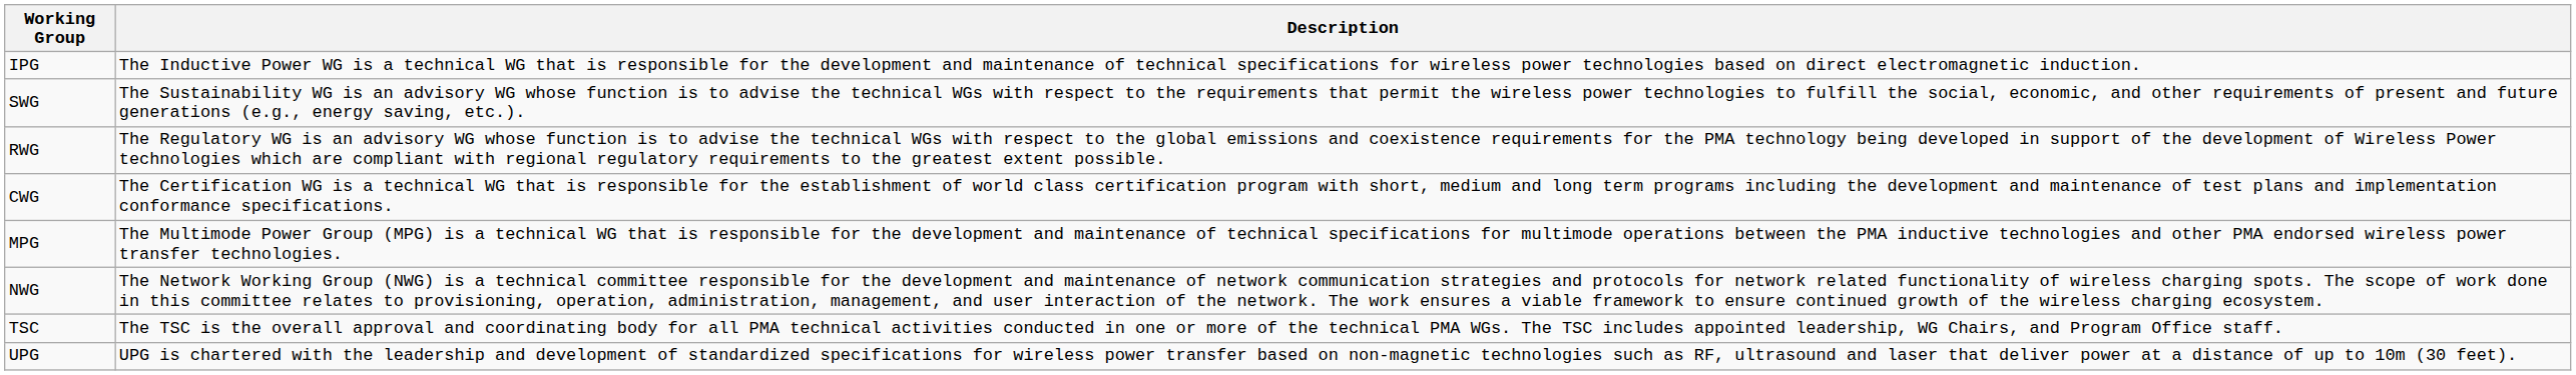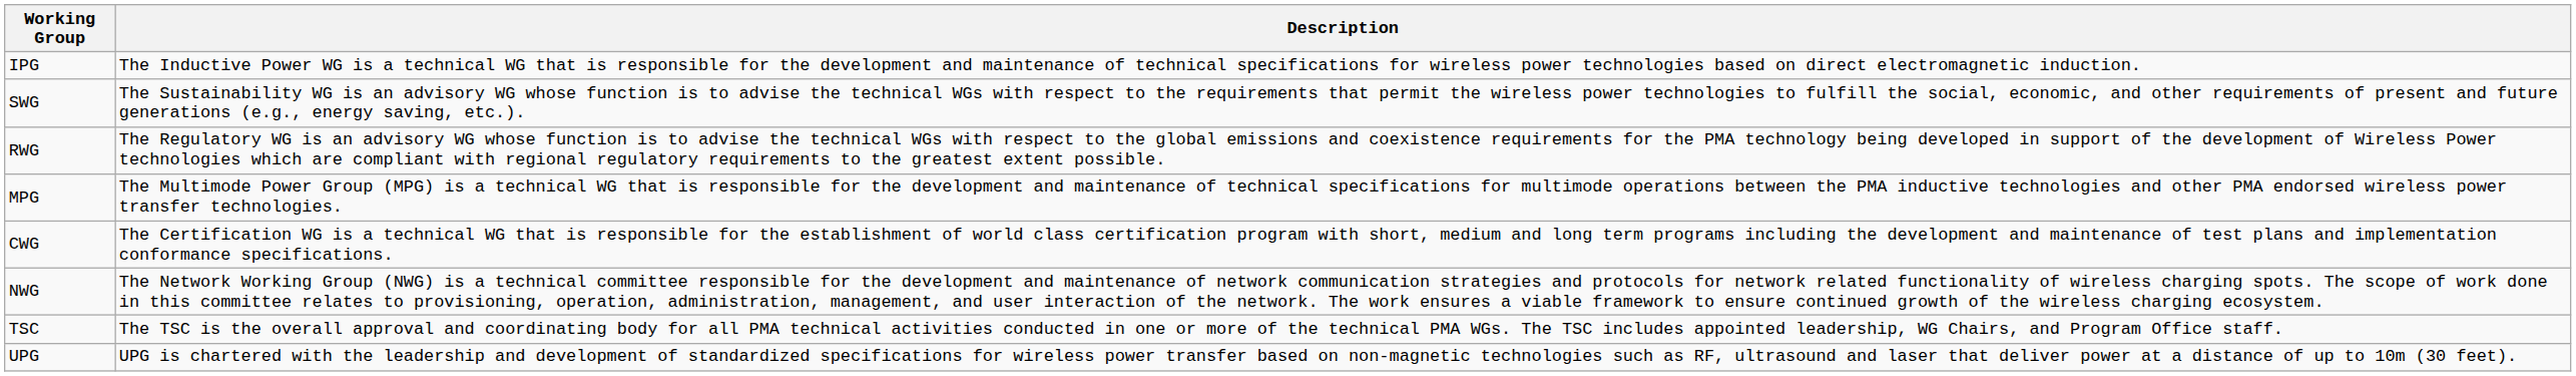rows swapped: CWG <-> MPG
